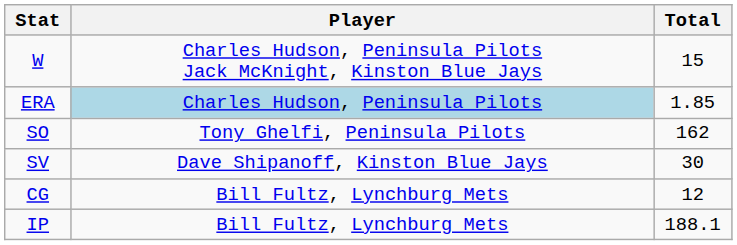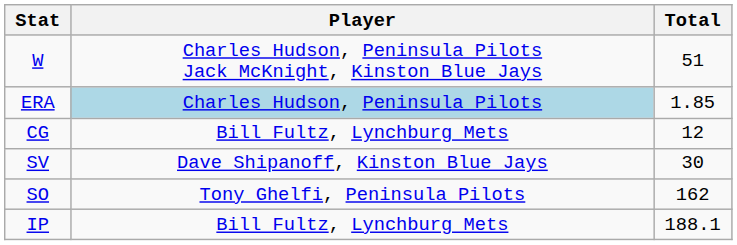W | Total: 15 -> 51
rows swapped: CG <-> SO
